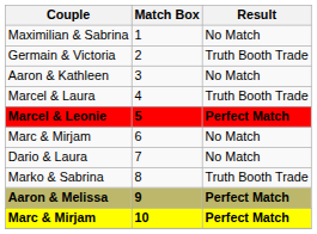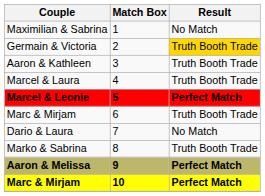Germain & Victoria | Result: no background -> gold background
Aaron & Kathleen | Result: No Match -> Truth Booth Trade
Marc & Mirjam / 6 | Result: No Match -> Truth Booth Trade
